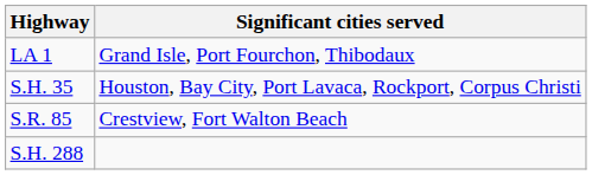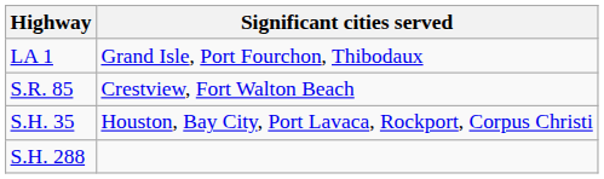rows swapped: S.R. 85 <-> S.H. 35
